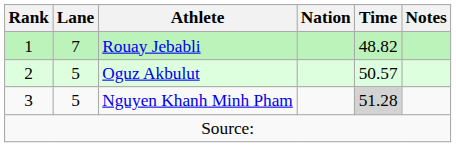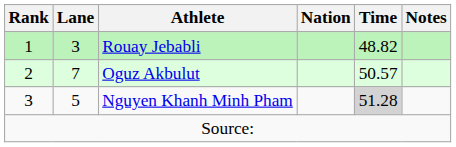Rouay Jebabli | Lane: 7 -> 3
Oguz Akbulut | Lane: 5 -> 7
